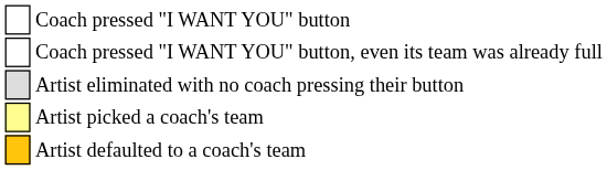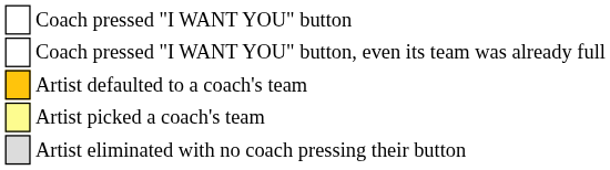rows swapped: Artist defaulted to a coach's team <-> Artist eliminated with no coach pressing their button
